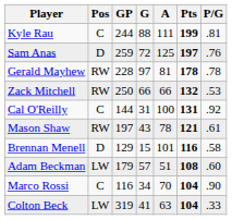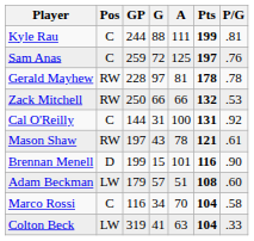Sam Anas | Pos: D -> C
Brennan Menell | GP: 129 -> 199
Brennan Menell | P/G: .58 -> .90
Marco Rossi | P/G: .90 -> .58
